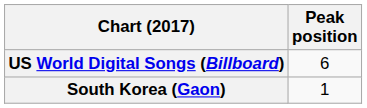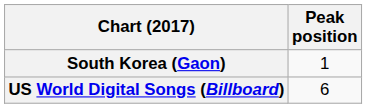rows swapped: South Korea (Gaon) <-> US World Digital Songs (Billboard)
